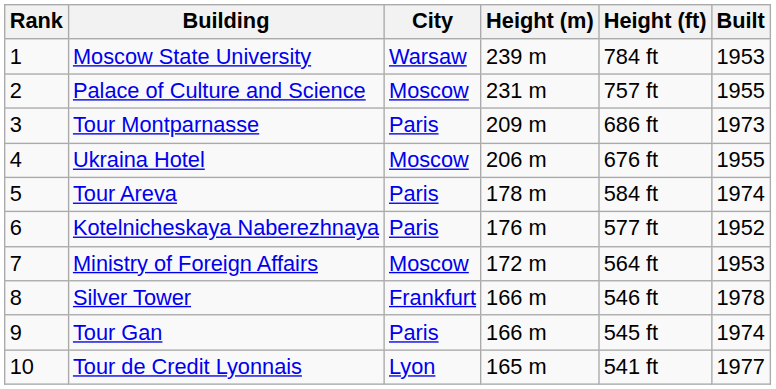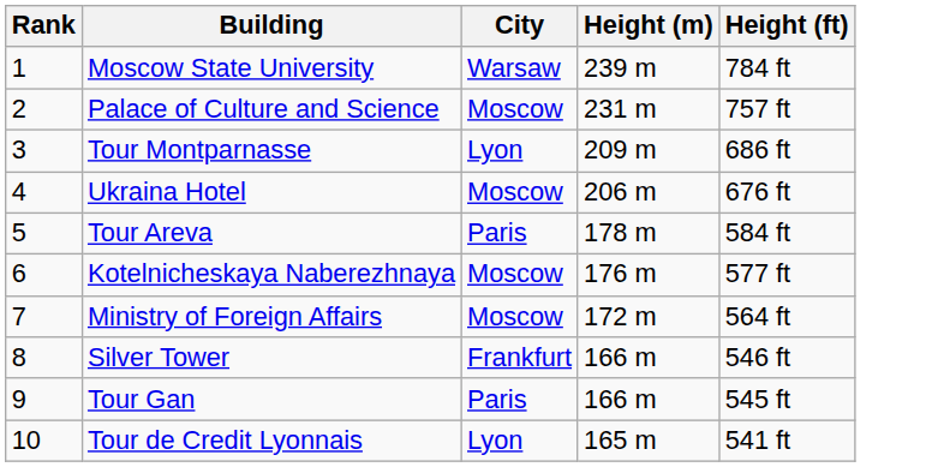- column: Built | 1953 | 1955 | 1973 | 1955 | 1974 | 1952 | 1953 | 1978 | 1974 | 1977
Tour Montparnasse | City: Paris -> Lyon
Kotelnicheskaya Naberezhnaya | City: Paris -> Moscow
